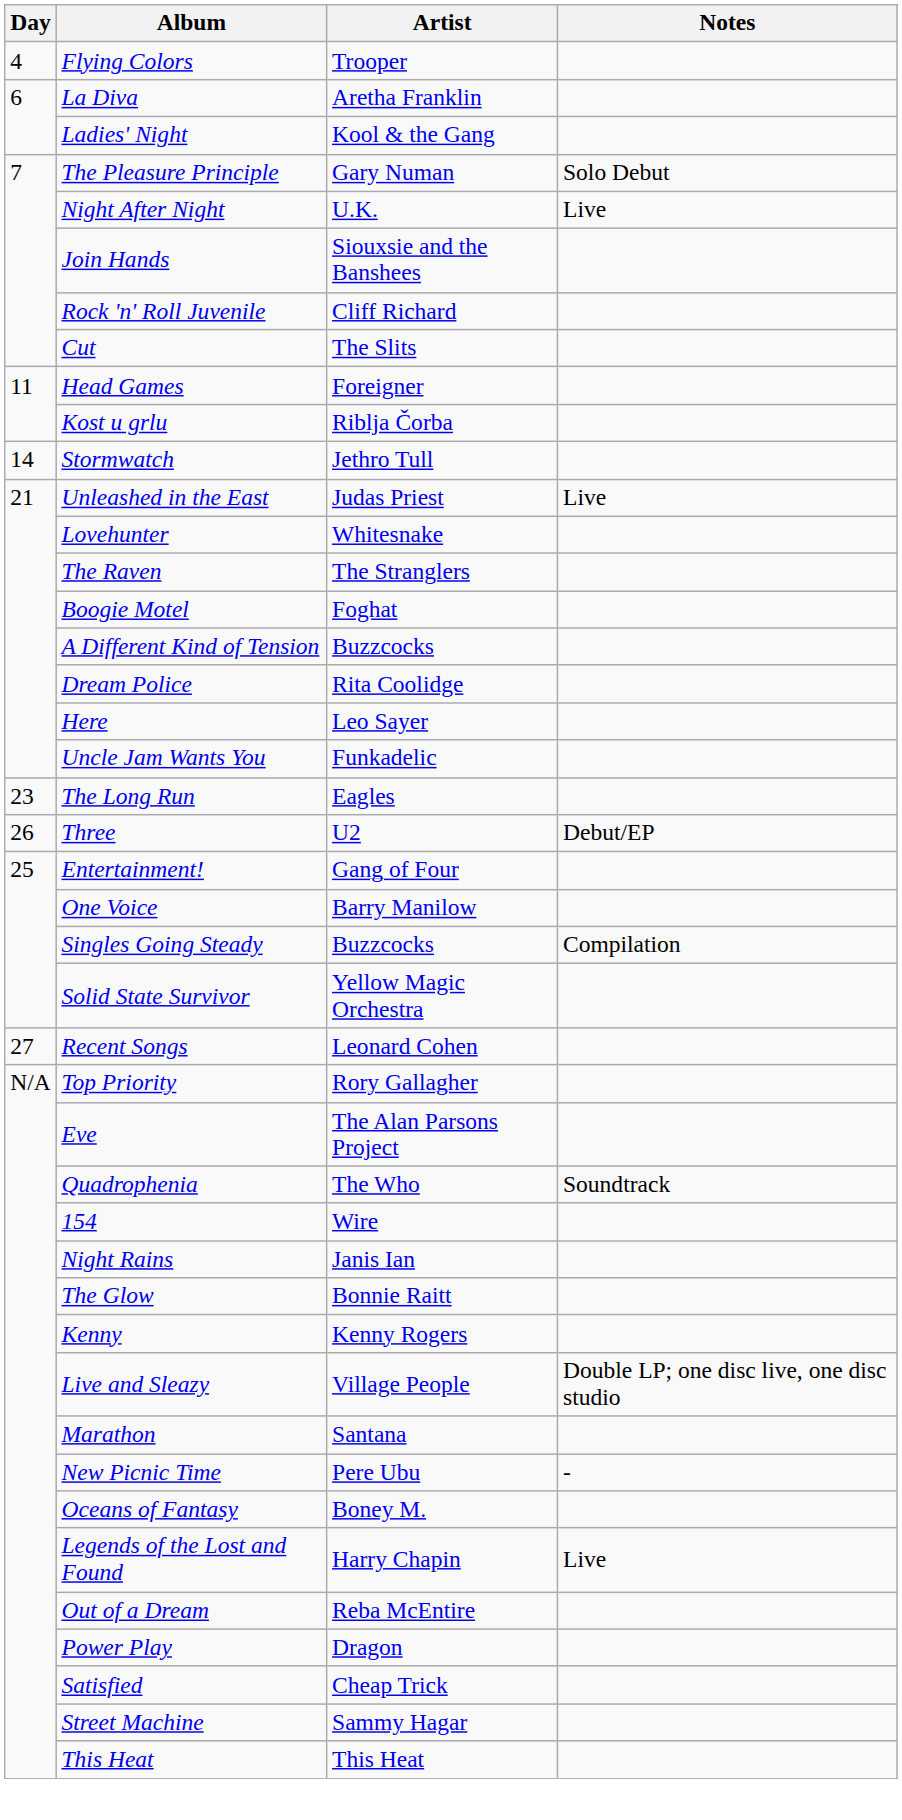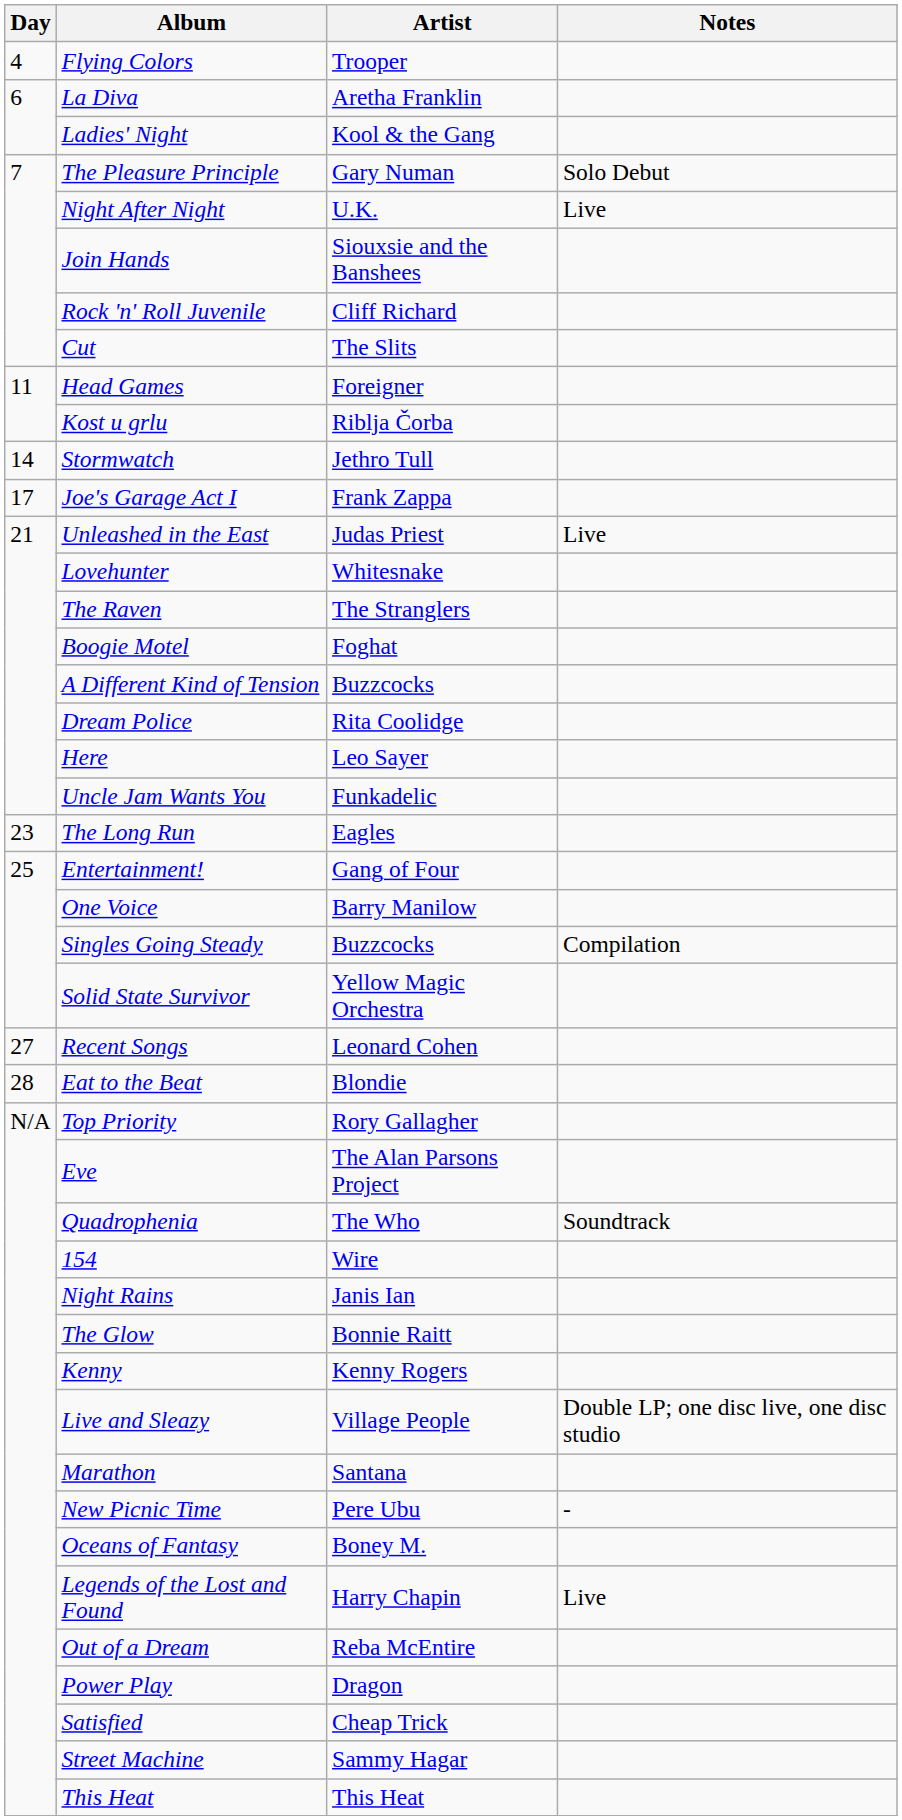+ row: 17 | Joe's Garage Act I | Frank Zappa
- row: 26 | Three | U2 | Debut/EP
+ row: 28 | Eat to the Beat | Blondie
